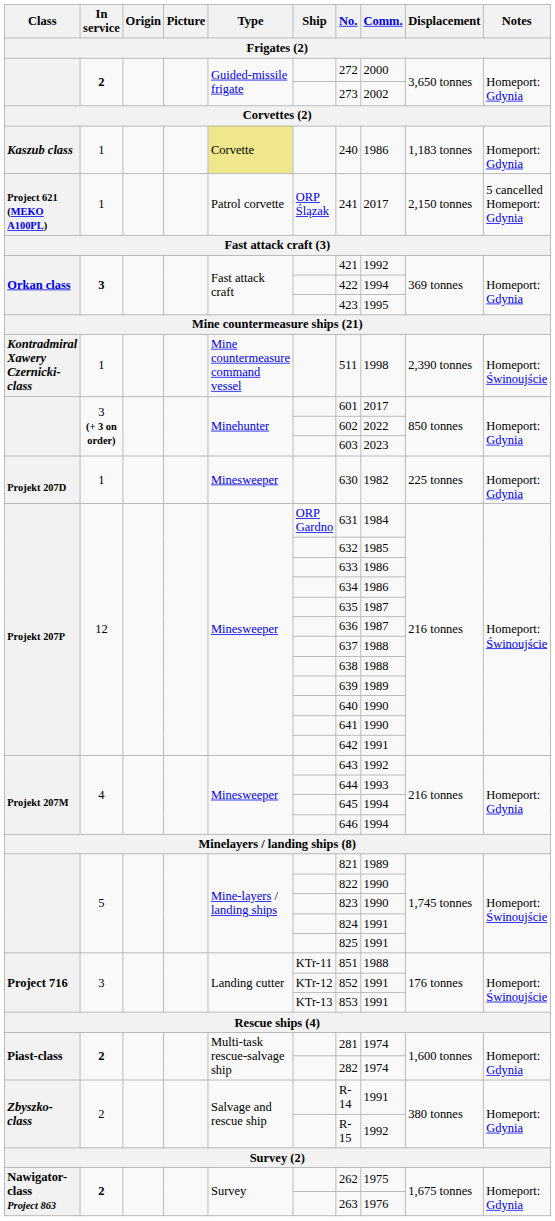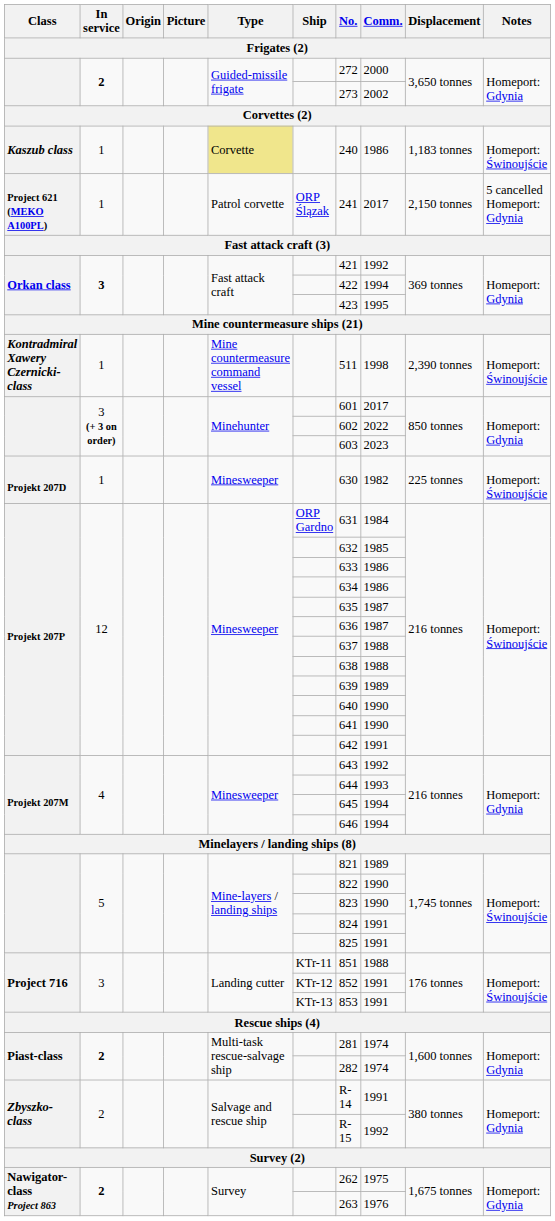Kaszub class | Notes: Homeport: Gdynia -> Homeport: Świnoujście
Projekt 207D | Notes: Homeport: Gdynia -> Homeport: Świnoujście
